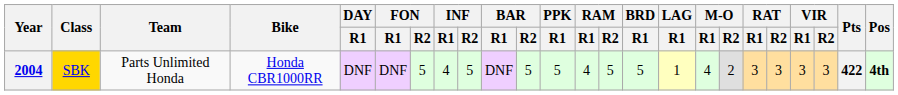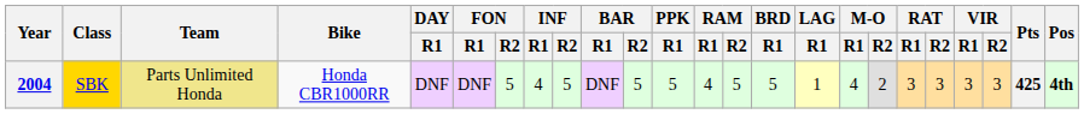2004 | Team: no background -> khaki background
2004 | Pts: 422 -> 425
